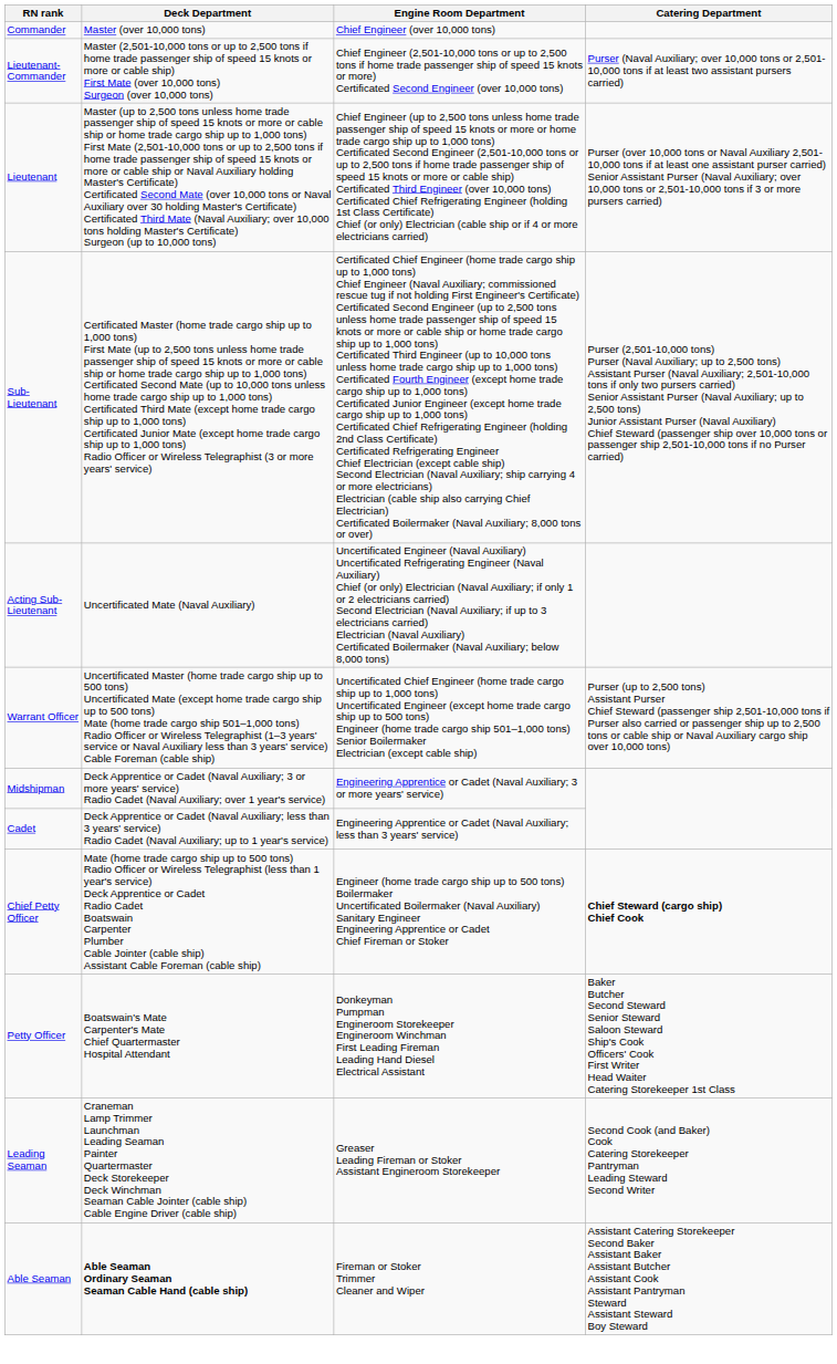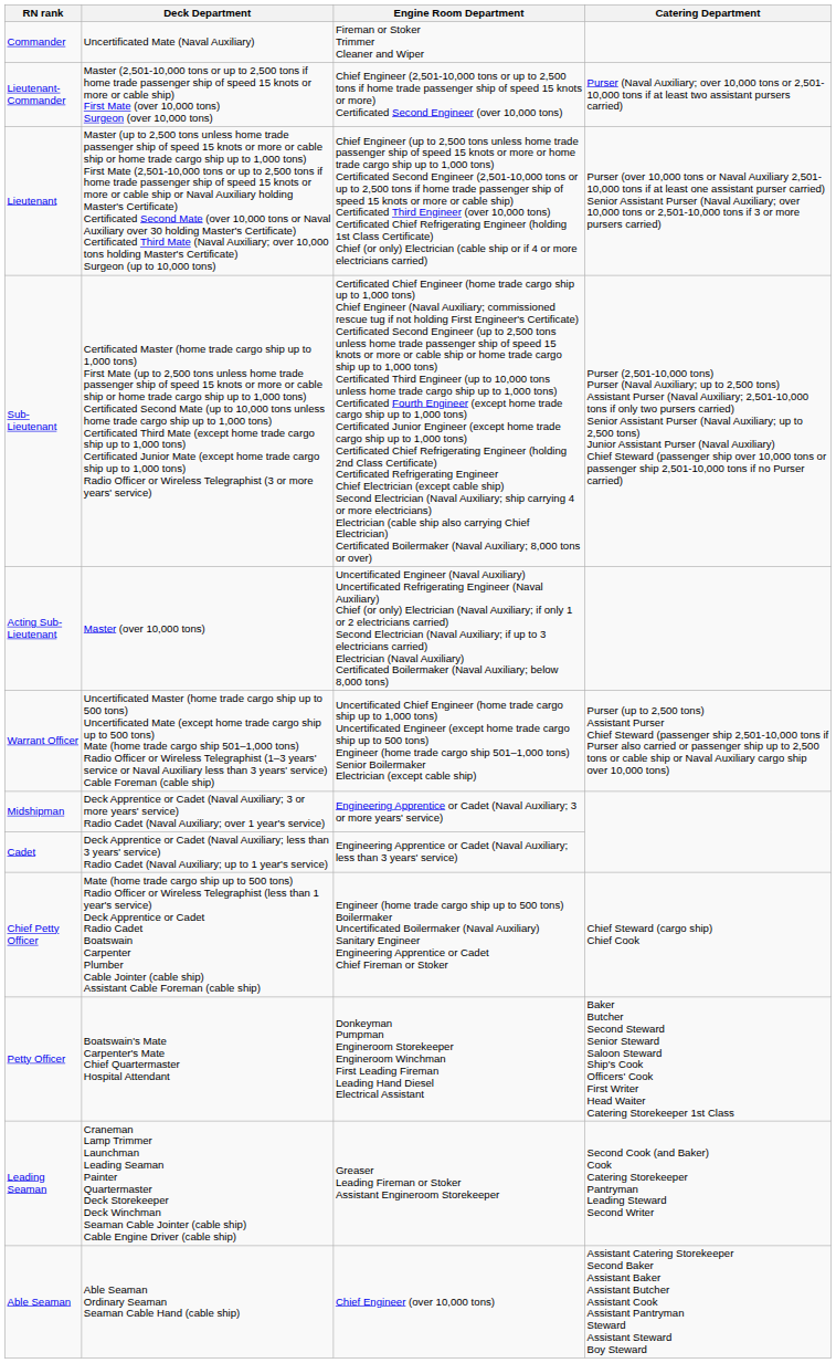Commander | Deck Department: Master (over 10,000 tons) -> Uncertificated Mate (Naval Auxiliary)
Commander | Engine Room Department: Chief Engineer (over 10,000 tons) -> Fireman or Stoker Trimmer Cleaner and Wiper
Acting Sub-Lieutenant | Deck Department: Uncertificated Mate (Naval Auxiliary) -> Master (over 10,000 tons)
Chief Petty Officer | Catering Department: bold -> normal
Able Seaman | Deck Department: bold -> normal
Able Seaman | Engine Room Department: Fireman or Stoker Trimmer Cleaner and Wiper -> Chief Engineer (over 10,000 tons)
